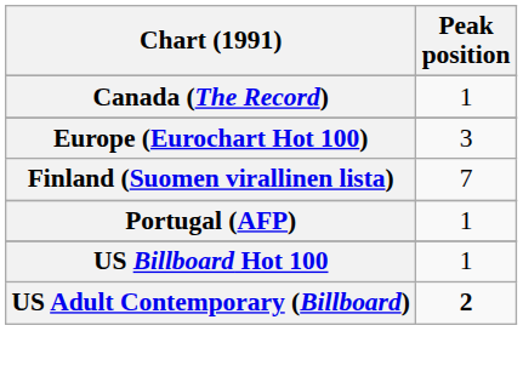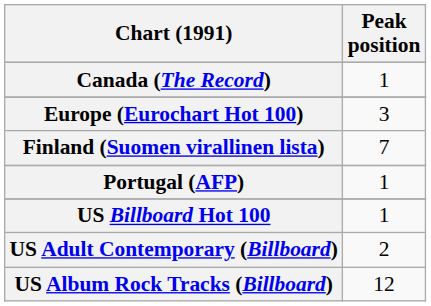US Adult Contemporary (Billboard) | Peak position: bold -> normal
+ row: US Album Rock Tracks (Billboard) | 12
